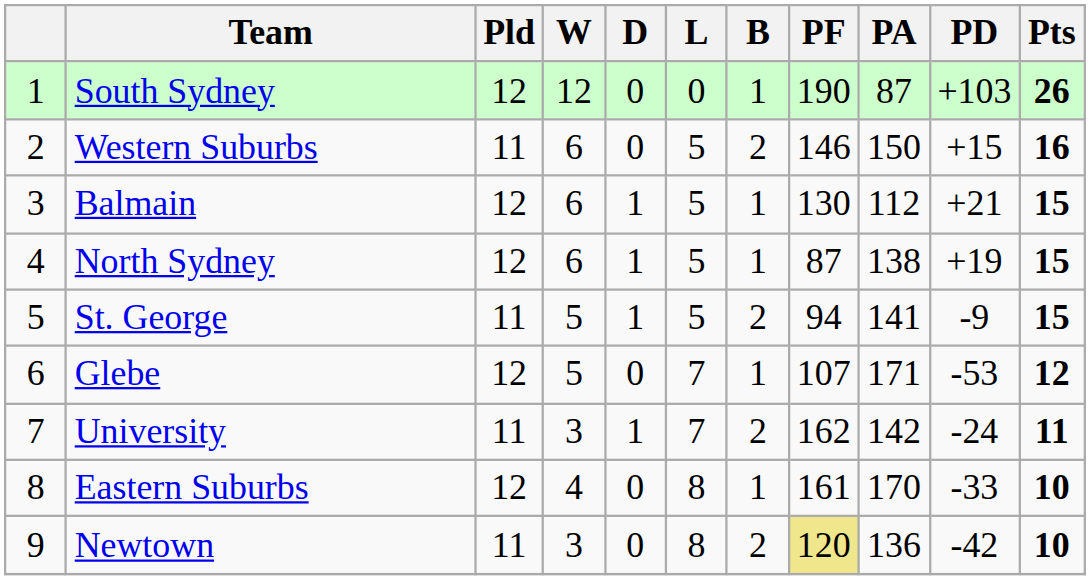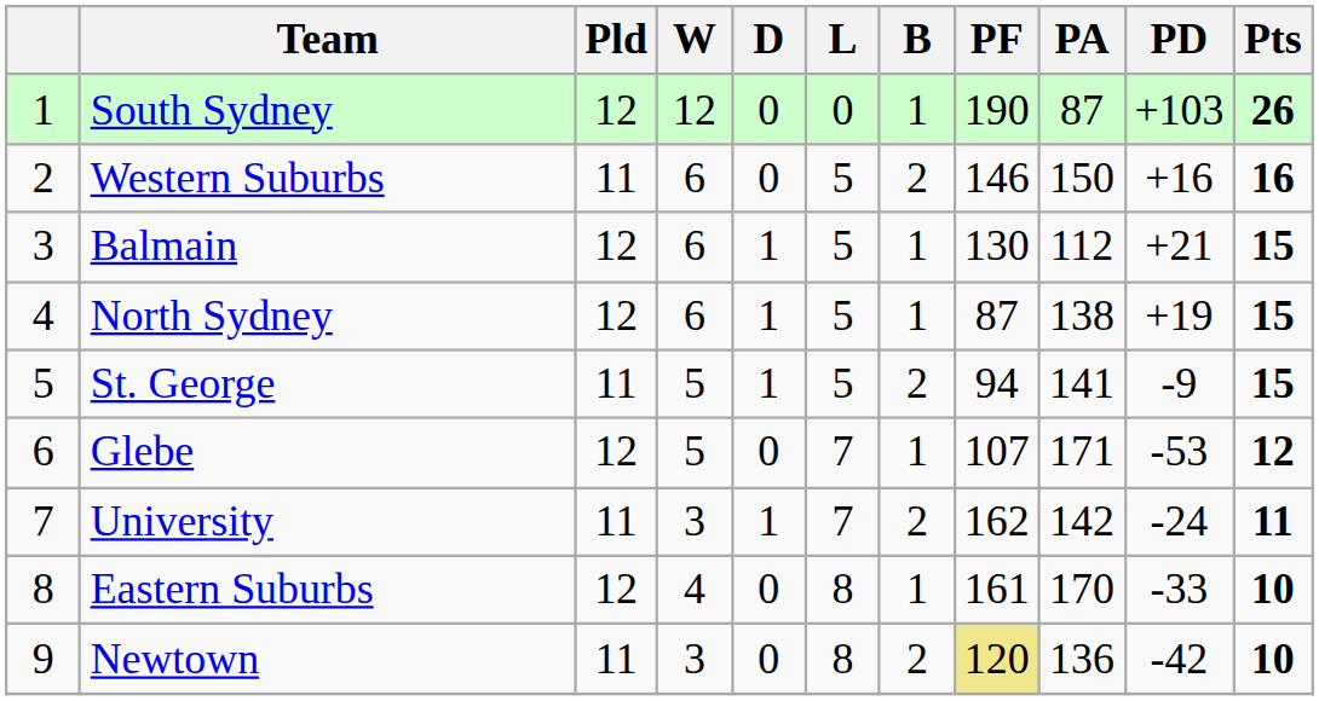Western Suburbs | PD: +15 -> +16
